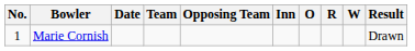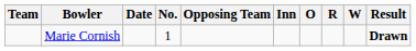columns swapped: No. <-> Team
Marie Cornish | Result: normal -> bold
